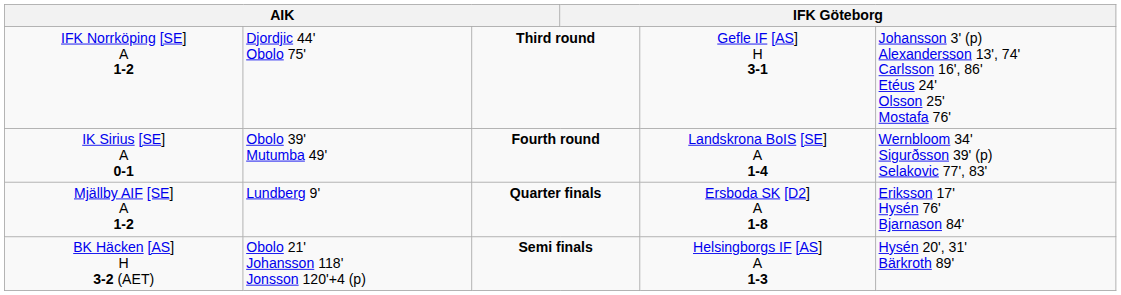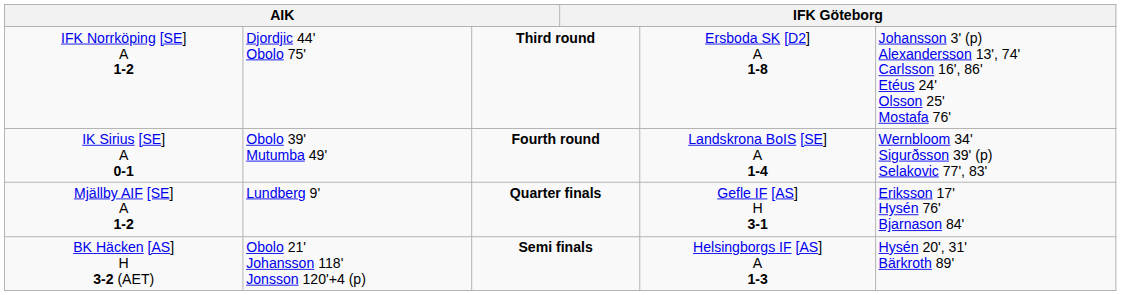IFK Norrköping [SE] A 1-2 | column 5: Gefle IF [AS] H 3-1 -> Ersboda SK [D2] A 1-8
Mjällby AIF [SE] A 1-2 | column 5: Ersboda SK [D2] A 1-8 -> Gefle IF [AS] H 3-1
